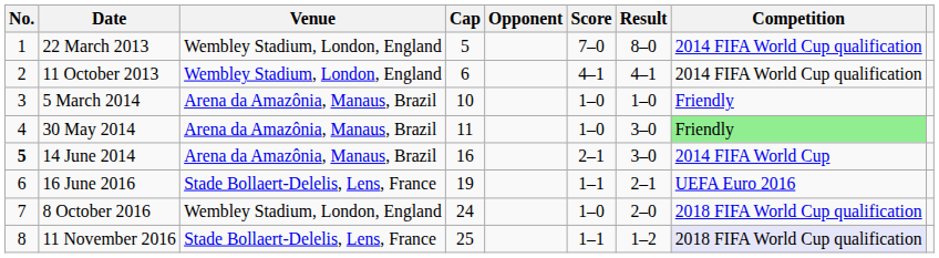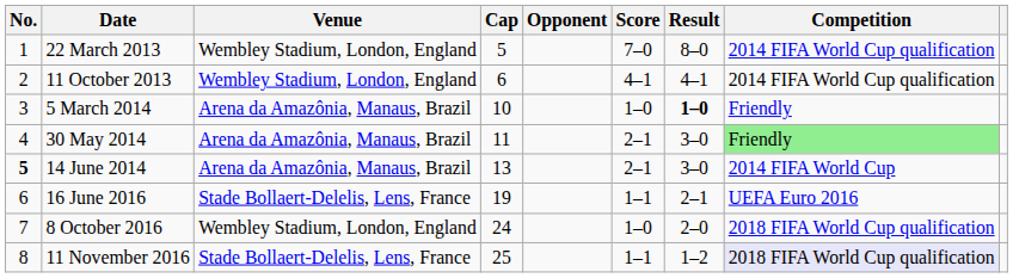5 March 2014 | Result: normal -> bold
30 May 2014 | Score: 1–0 -> 2–1
14 June 2014 | Cap: 16 -> 13
